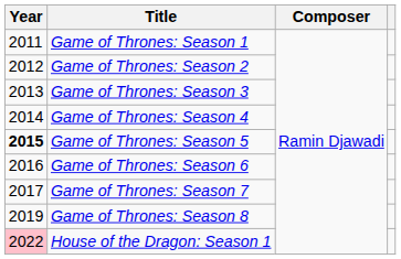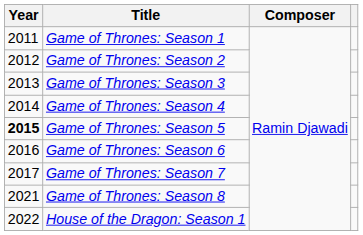Game of Thrones: Season 8 | Year: 2019 -> 2021
House of the Dragon: Season 1 | Year: pink background -> no background
